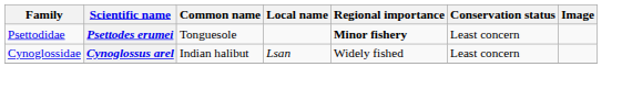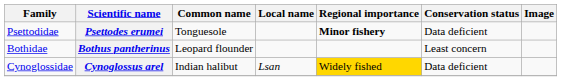Psettodes erumei | Conservation status: Least concern -> Data deficient
+ row: Bothidae | Bothus pantherinus | Leopard flounder | Least concern
Cynoglossus arel | Regional importance: no background -> gold background
Cynoglossus arel | Conservation status: Least concern -> Data deficient
